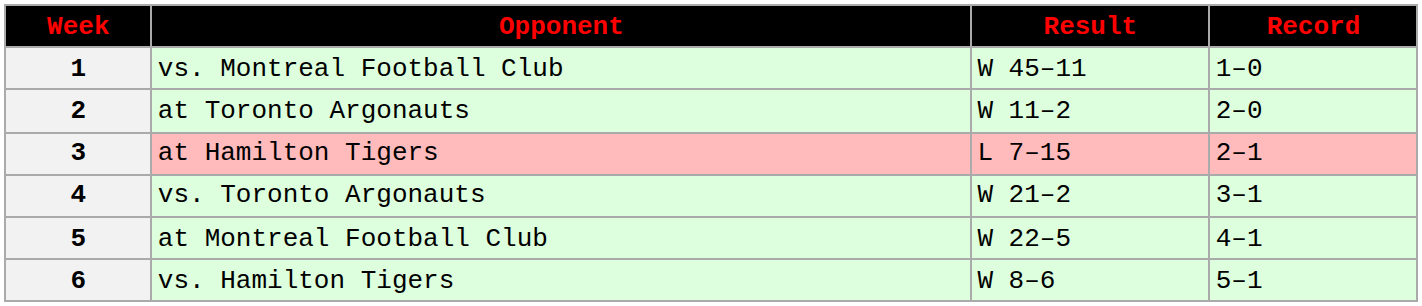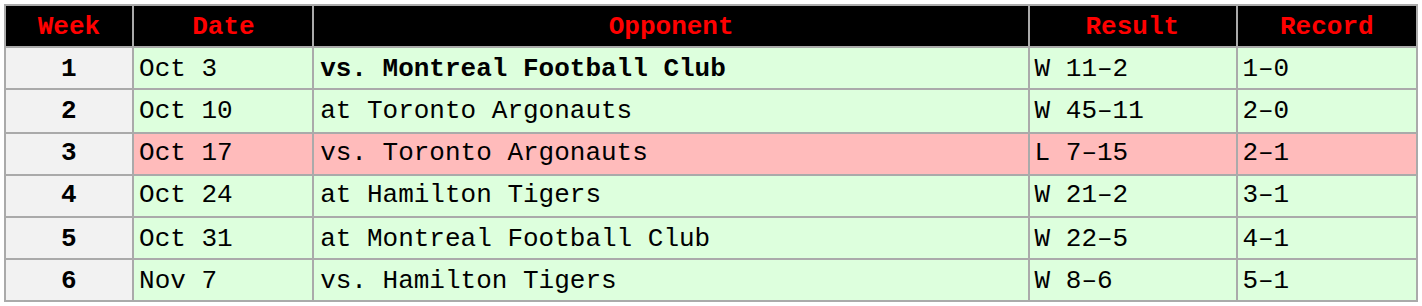+ column: Date | Oct 3 | Oct 10 | Oct 17 | Oct 24 | Oct 31 | Nov 7
1 | Opponent: normal -> bold
1 | Result: W 45–11 -> W 11–2
2 | Result: W 11–2 -> W 45–11
3 | Opponent: at Hamilton Tigers -> vs. Toronto Argonauts
4 | Opponent: vs. Toronto Argonauts -> at Hamilton Tigers
